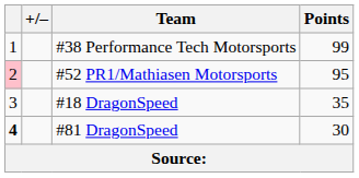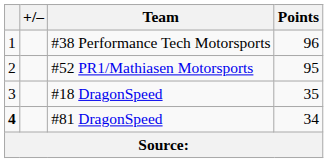#38 Performance Tech Motorsports | Points: 99 -> 96
#52 PR1/Mathiasen Motorsports | column 1: pink background -> no background
#81 DragonSpeed | Points: 30 -> 34
